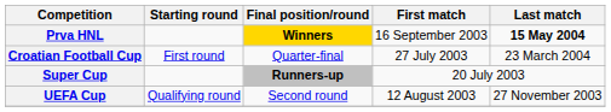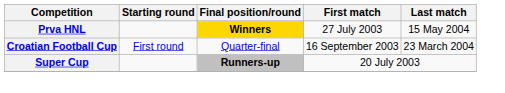Prva HNL | First match: 16 September 2003 -> 27 July 2003
Prva HNL | Last match: bold -> normal
Croatian Football Cup | First match: 27 July 2003 -> 16 September 2003
- row: UEFA Cup | Qualifying round | Second round | 12 August 2003 | 27 November 2003
